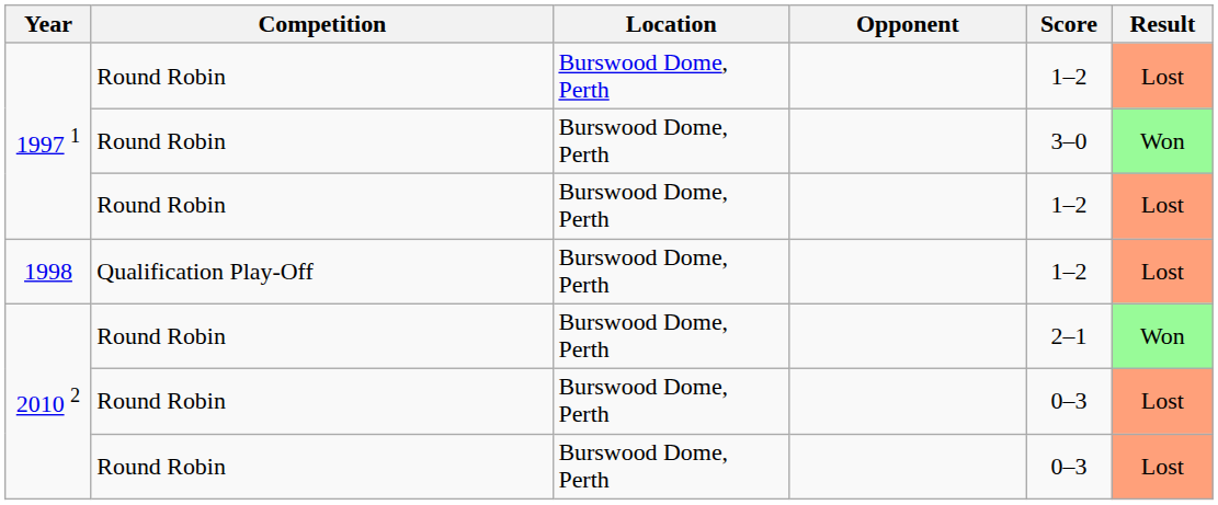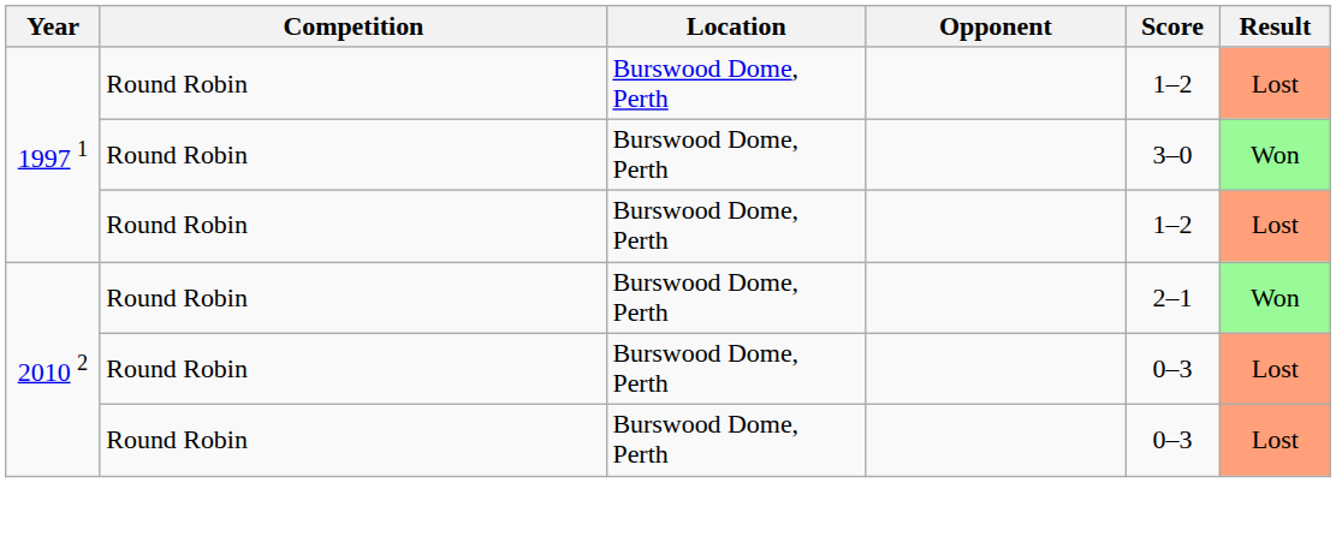- row: 1998 | Qualification Play-Off | Burswood Dome, Perth | 1–2 | Lost
